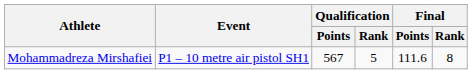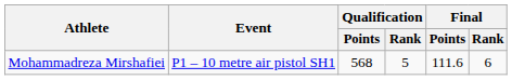Mohammadreza Mirshafiei | Qualification / Points: 567 -> 568
Mohammadreza Mirshafiei | Final / Rank: 8 -> 6
